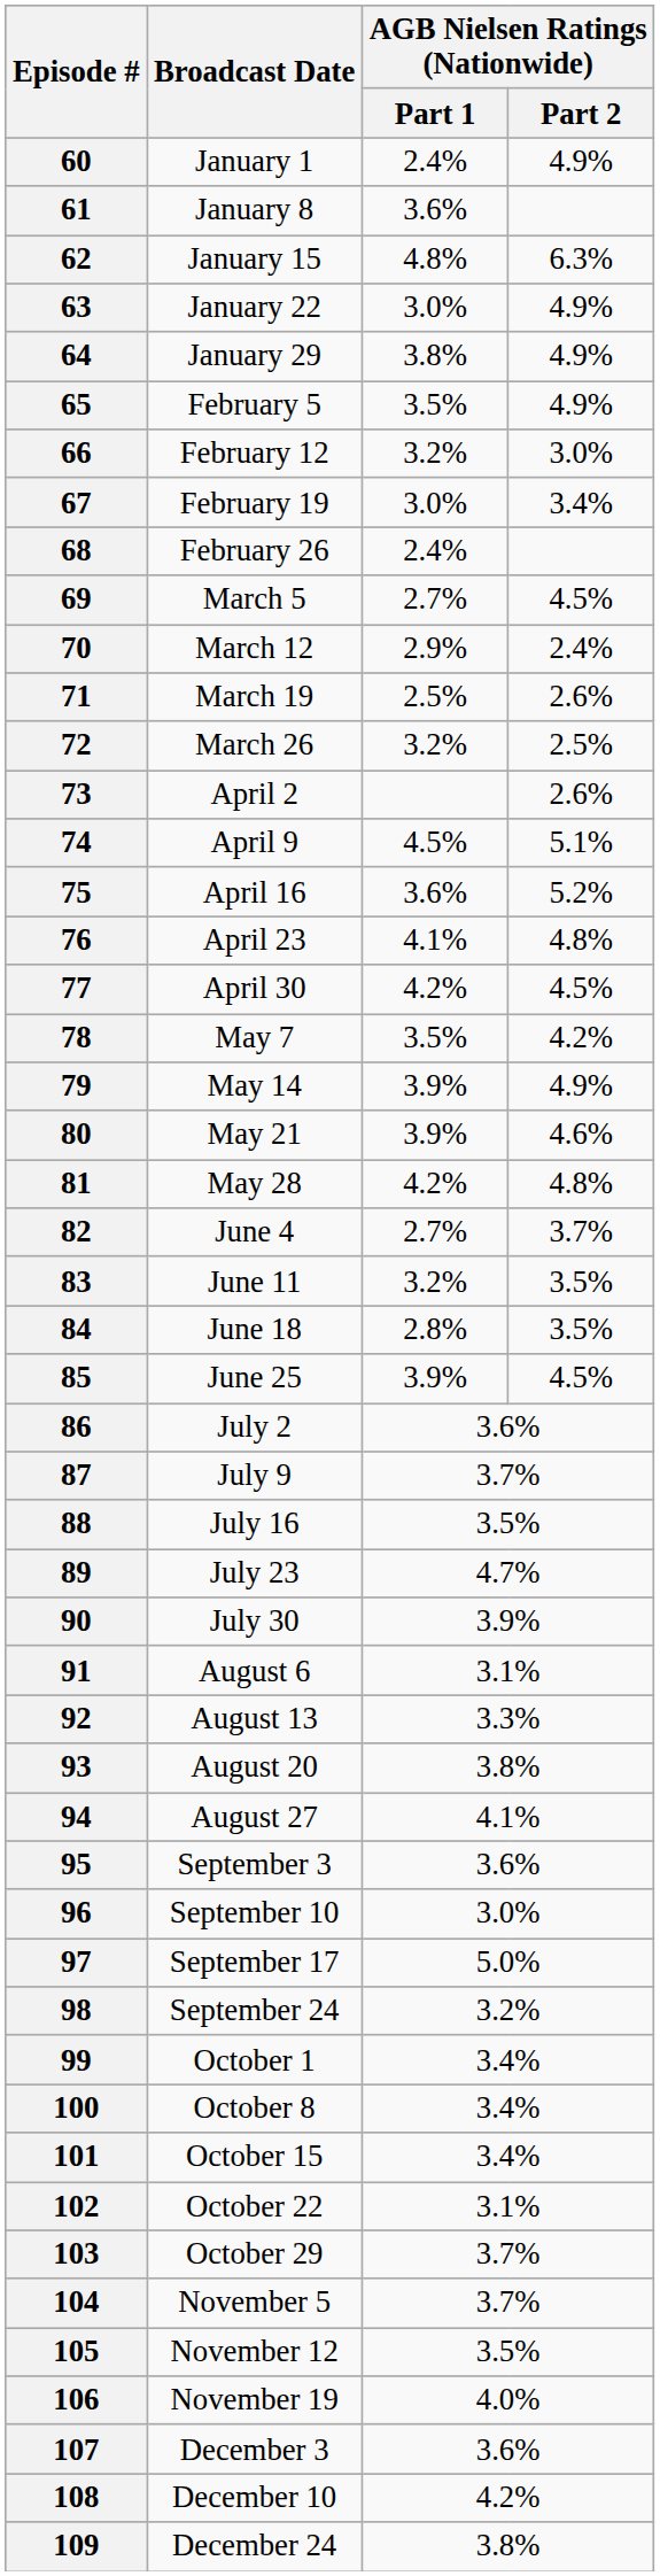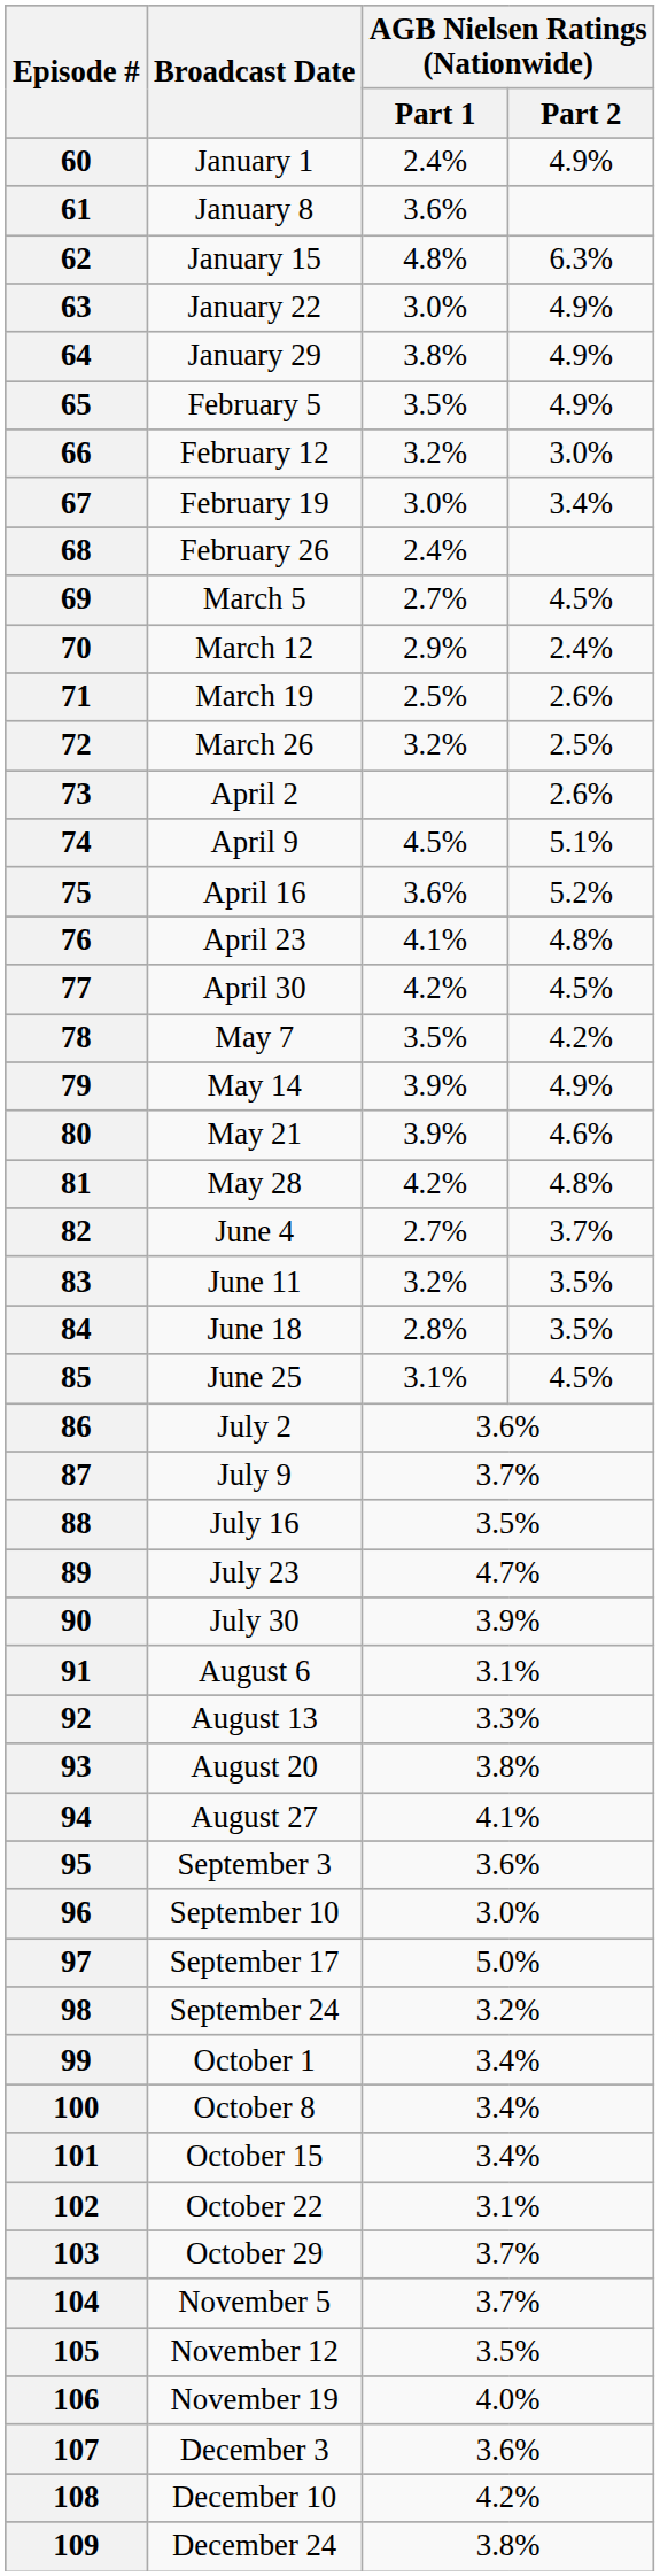85 | AGB Nielsen Ratings (Nationwide) / Part 1: 3.9% -> 3.1%
